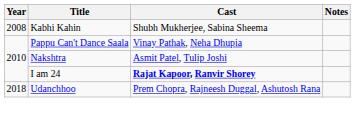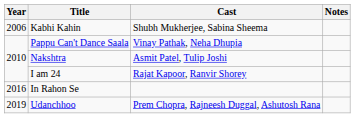Kabhi Kahin | Year: 2008 -> 2006
I am 24 | Cast: bold -> normal
+ row: 2016 | In Rahon Se
Udanchhoo | Year: 2018 -> 2019
